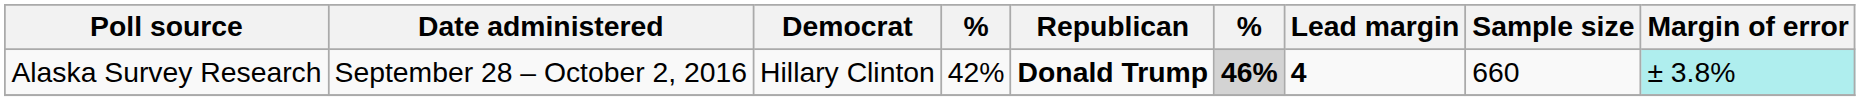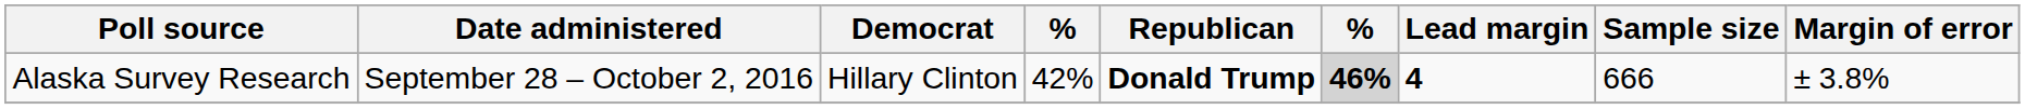Alaska Survey Research | Sample size: 660 -> 666
Alaska Survey Research | Margin of error: paleturquoise background -> no background
